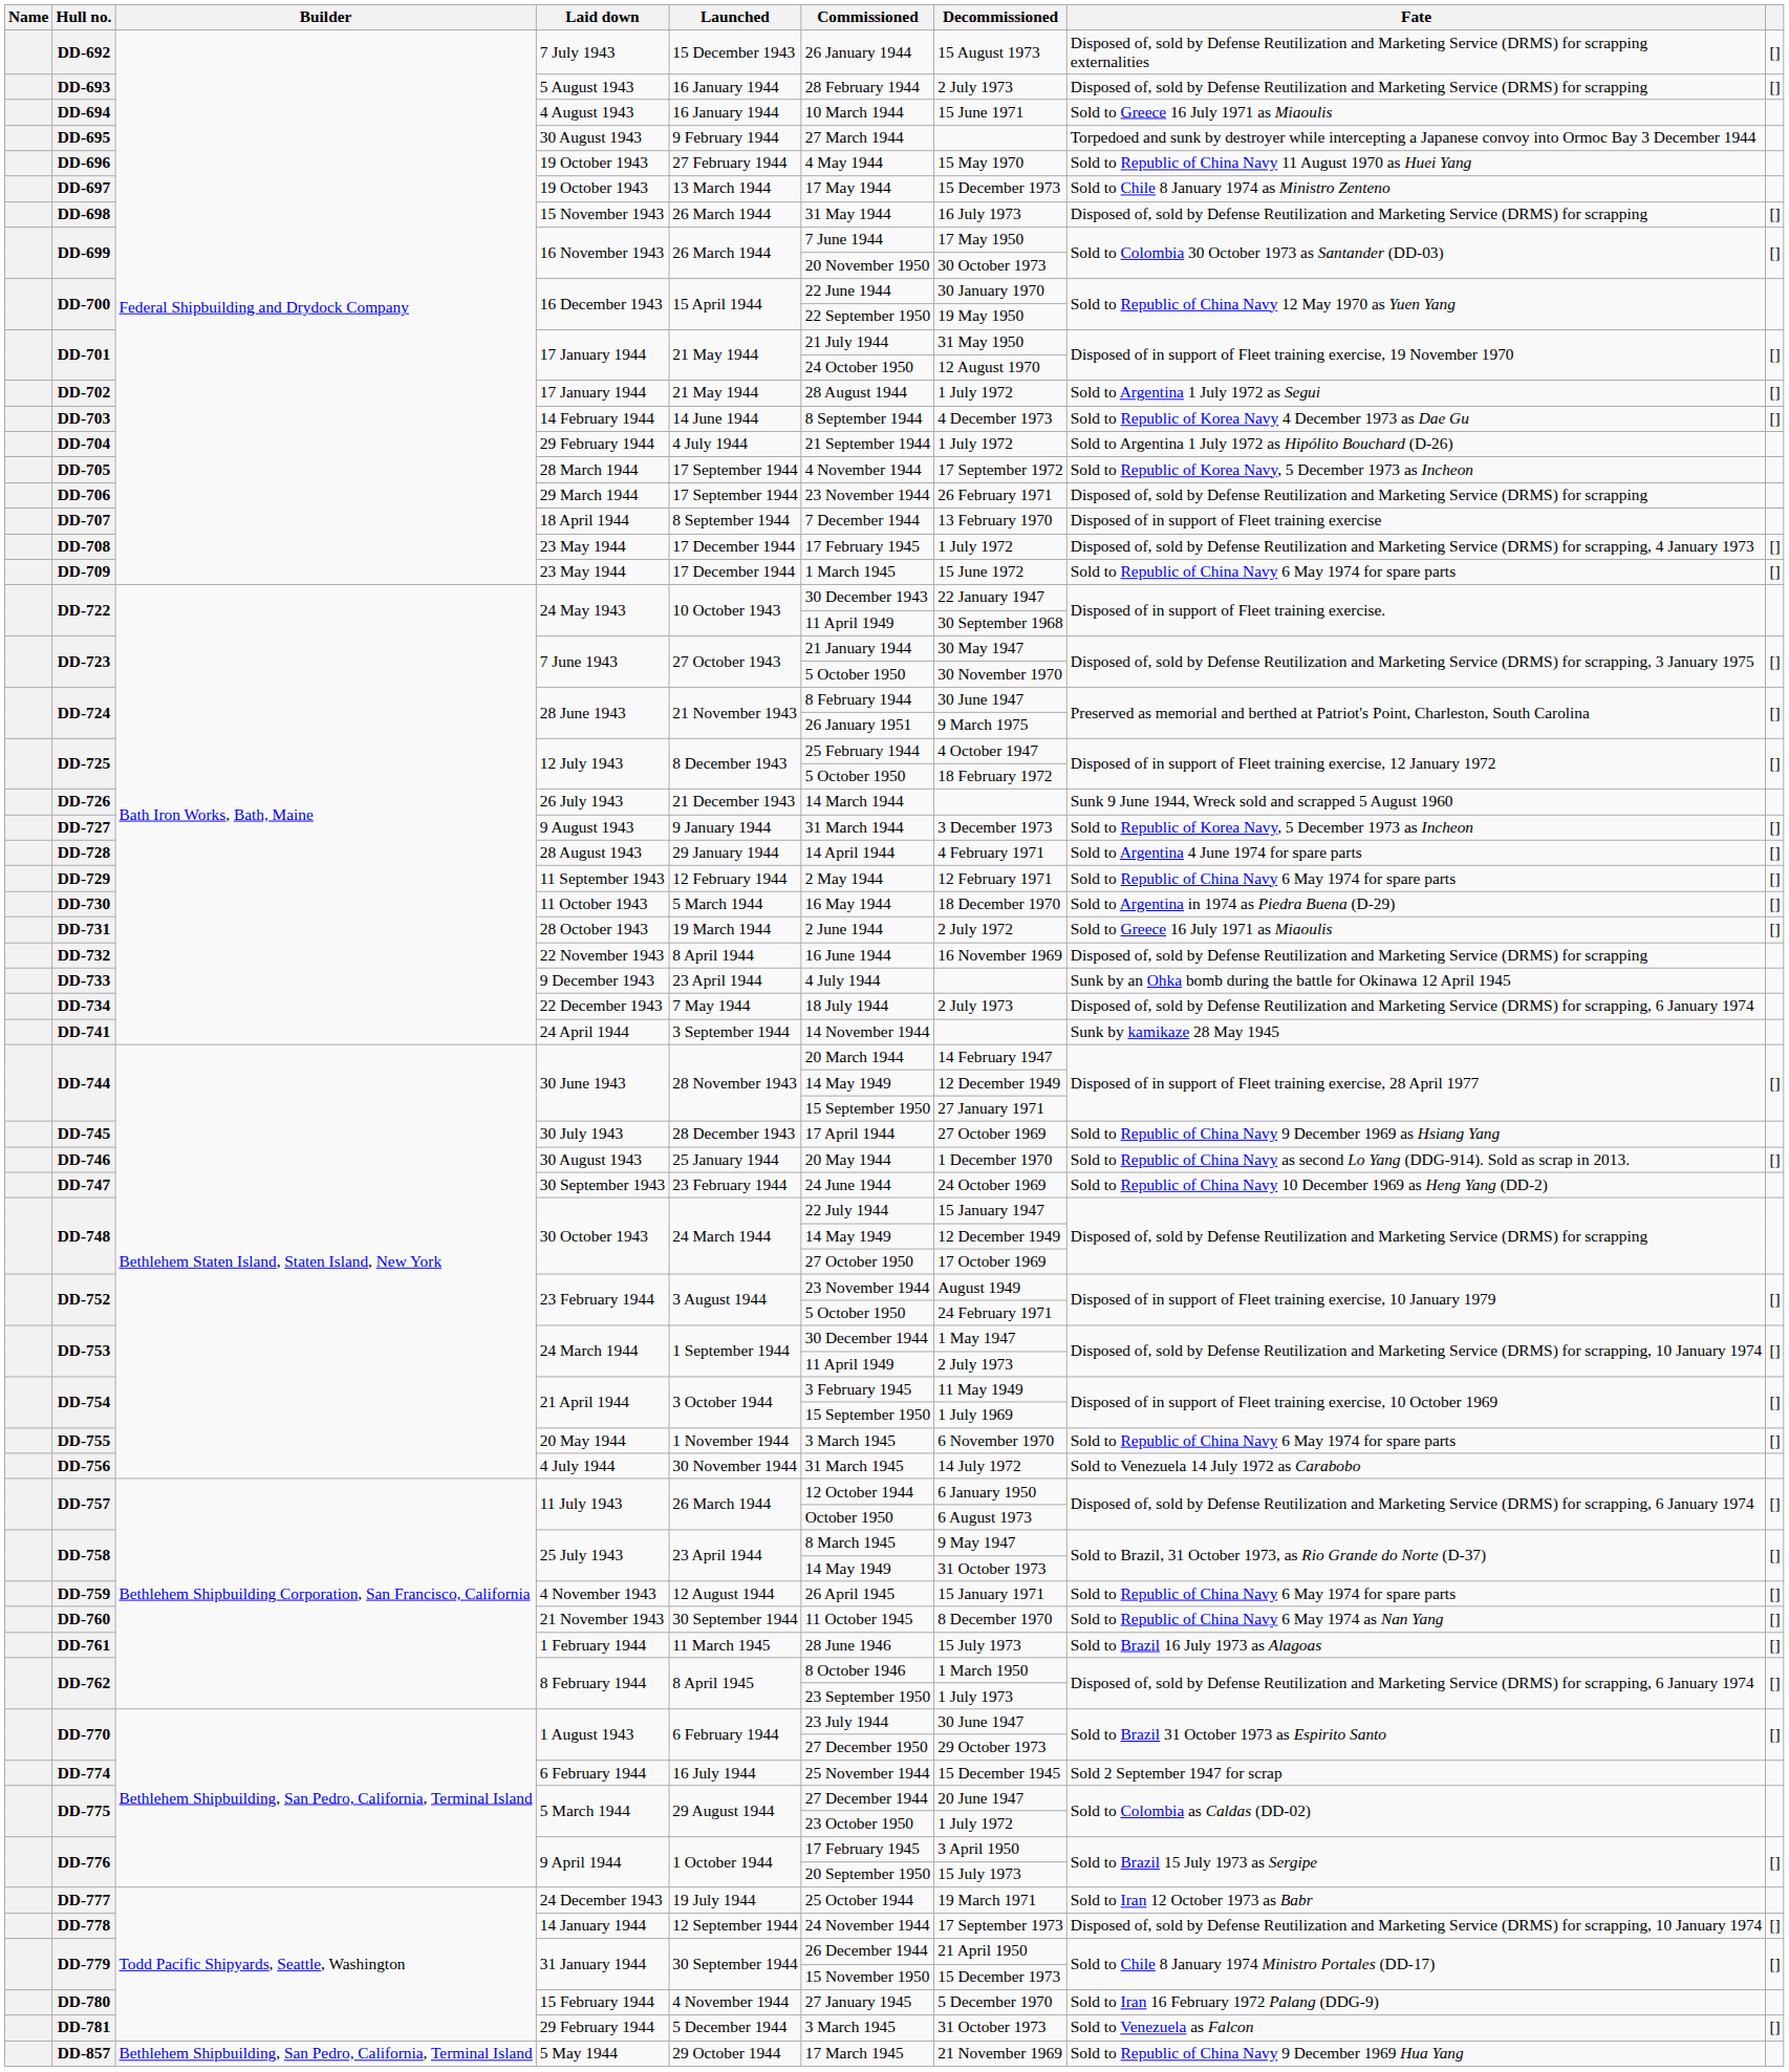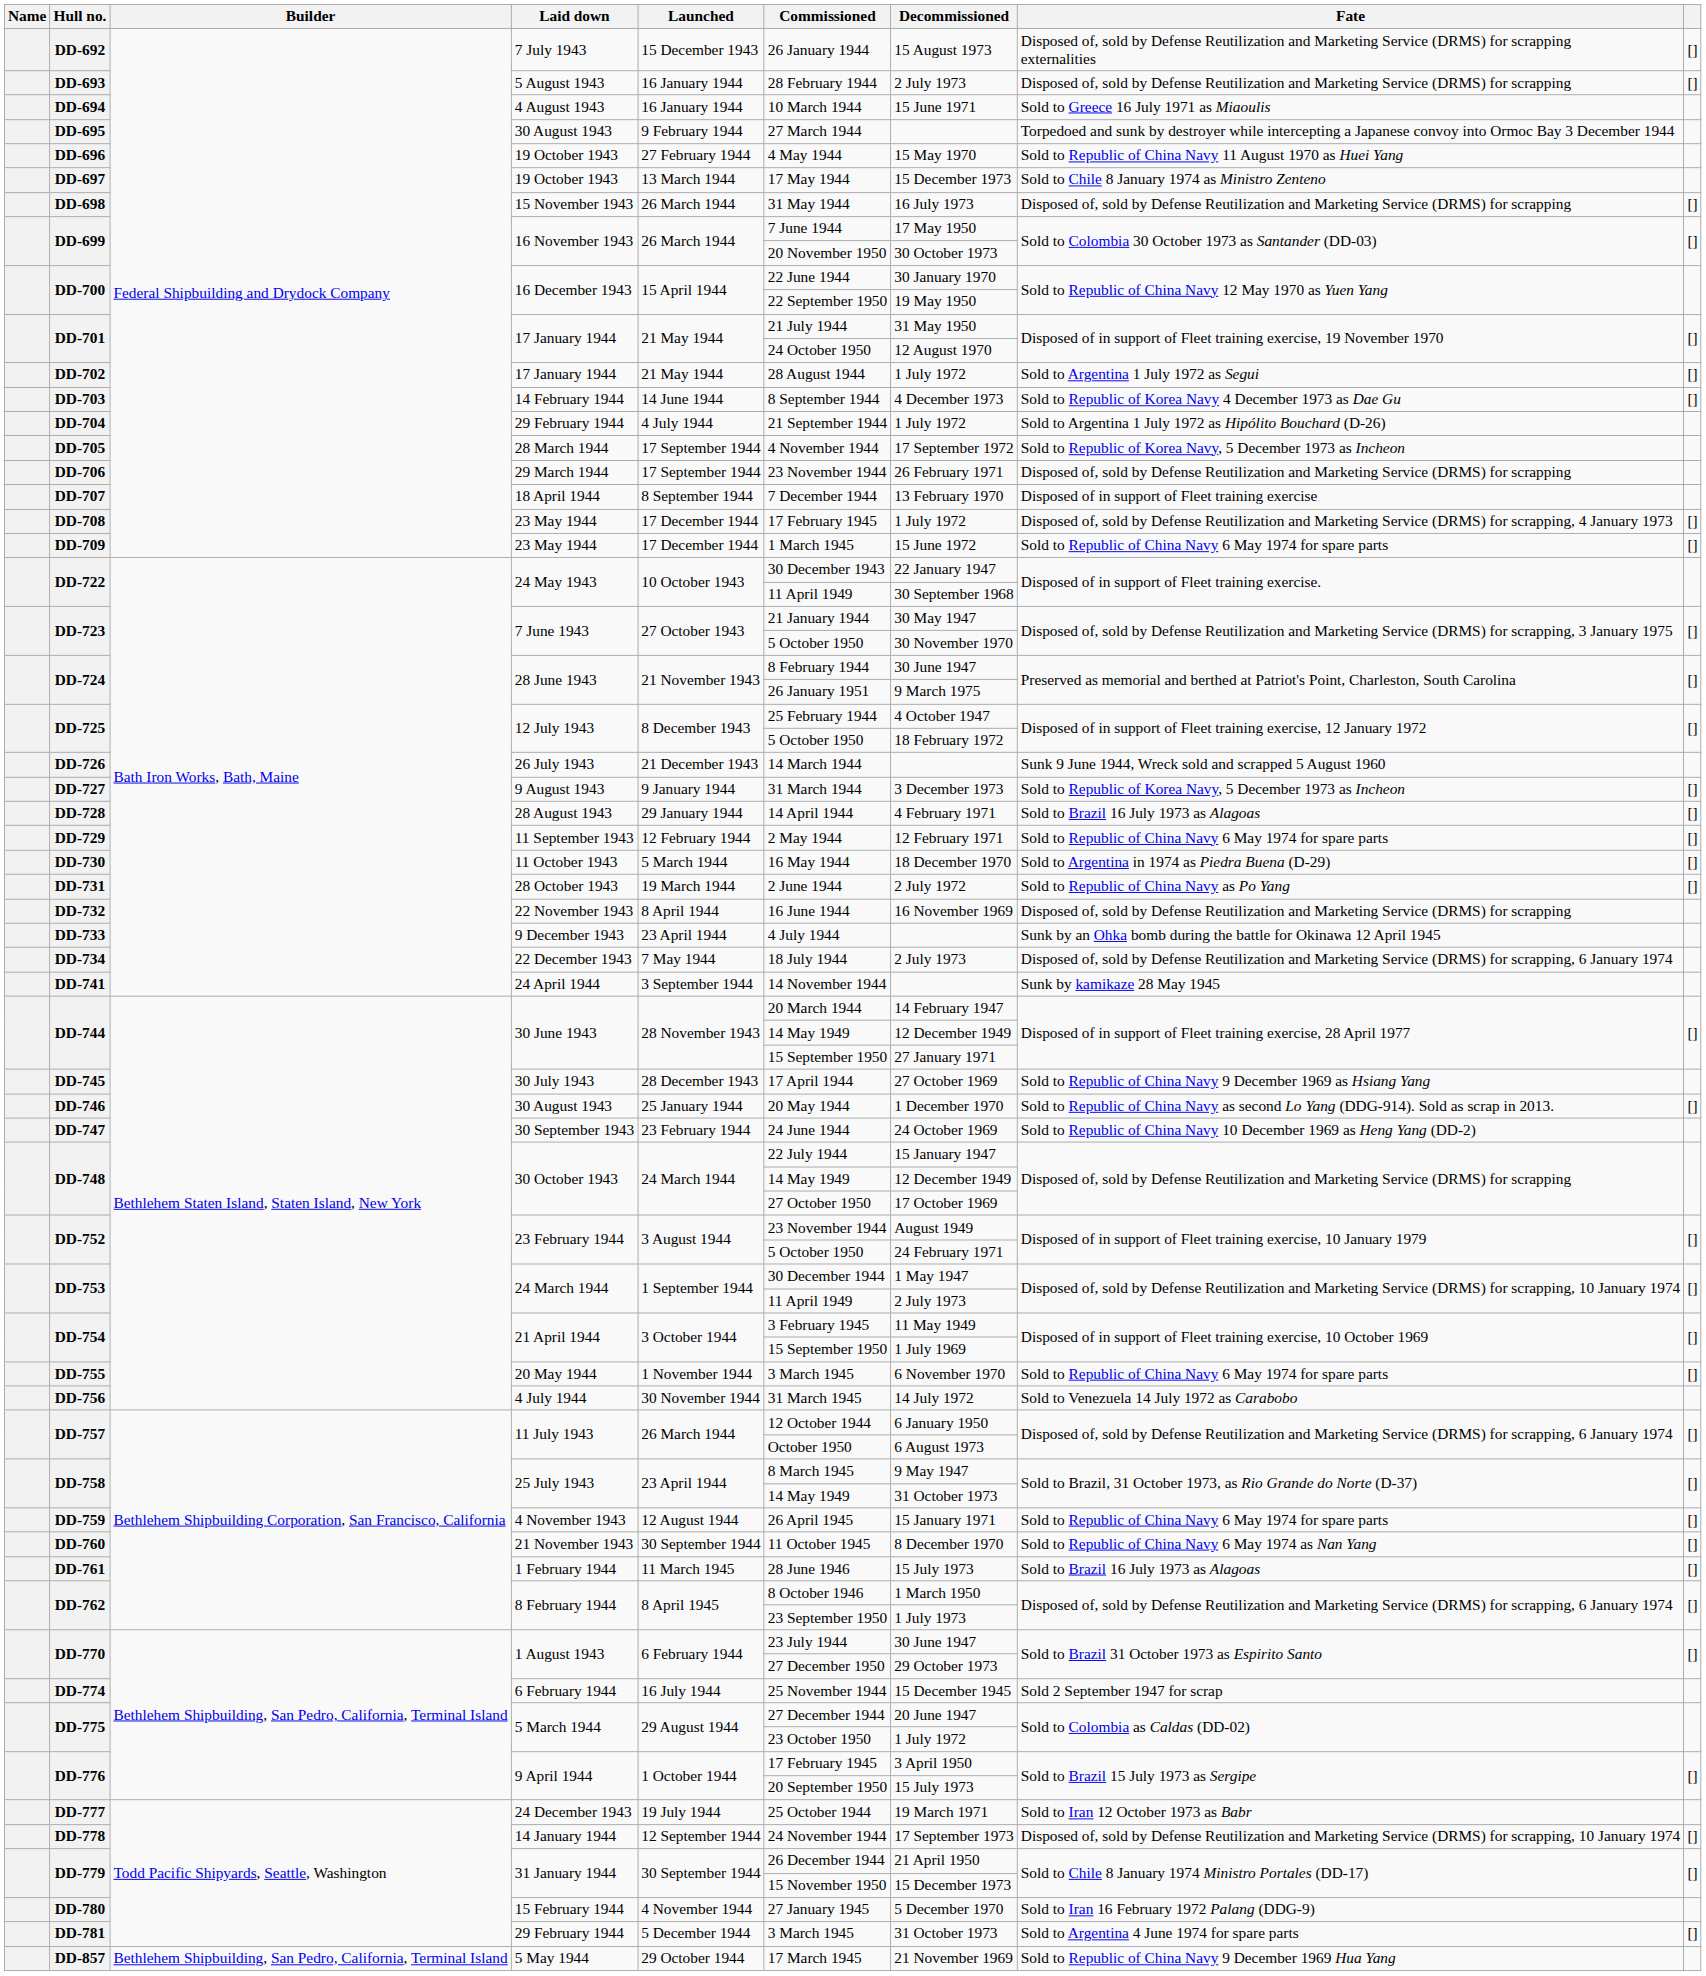DD-728 | Fate: Sold to Argentina 4 June 1974 for spare parts -> Sold to Brazil 16 July 1973 as Alagoas
DD-731 | Fate: Sold to Greece 16 July 1971 as Miaoulis -> Sold to Republic of China Navy as Po Yang
DD-781 | Fate: Sold to Venezuela as Falcon -> Sold to Argentina 4 June 1974 for spare parts
